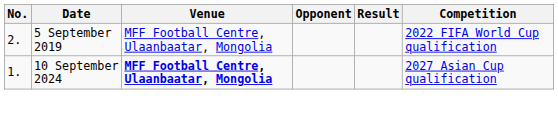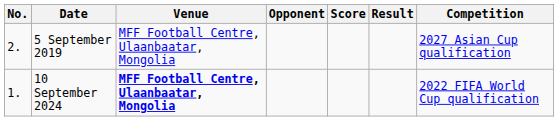+ column: Score
5 September 2019 | Competition: 2022 FIFA World Cup qualification -> 2027 Asian Cup qualification
10 September 2024 | Competition: 2027 Asian Cup qualification -> 2022 FIFA World Cup qualification
